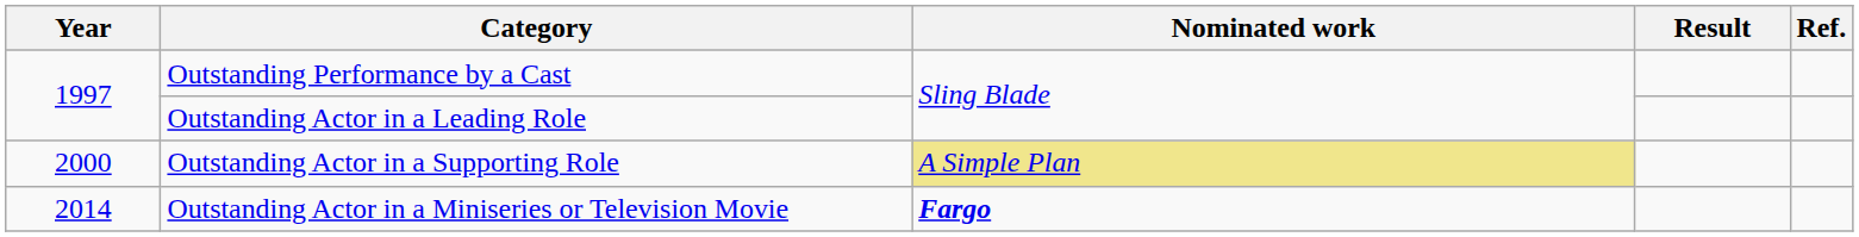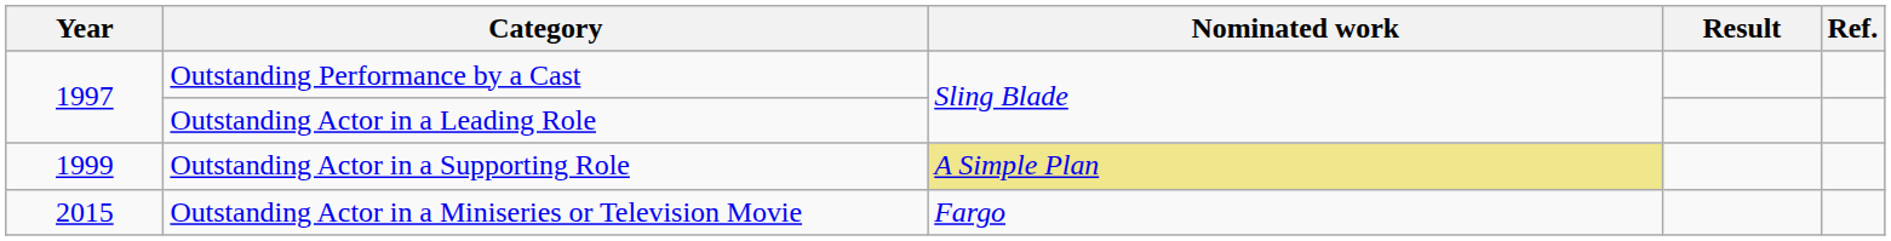Outstanding Actor in a Supporting Role | Year: 2000 -> 1999
Outstanding Actor in a Miniseries or Television Movie | Year: 2014 -> 2015
Outstanding Actor in a Miniseries or Television Movie | Nominated work: bold -> normal
